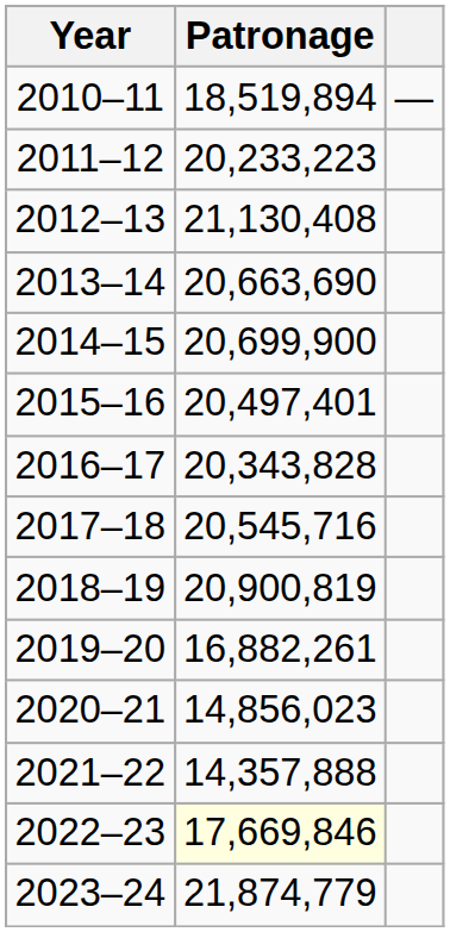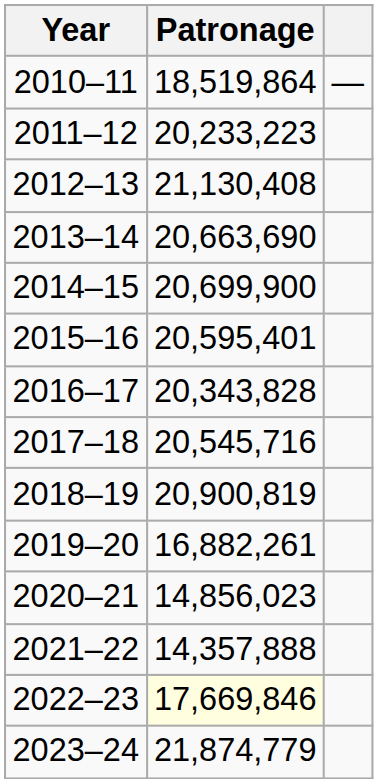2010–11 | Patronage: 18,519,894 -> 18,519,864
2015–16 | Patronage: 20,497,401 -> 20,595,401
